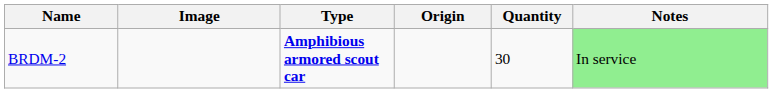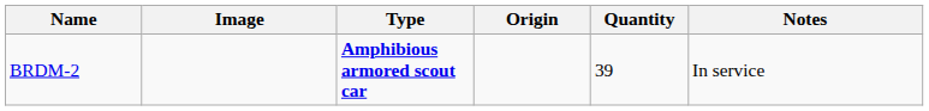BRDM-2 | Quantity: 30 -> 39
BRDM-2 | Notes: lightgreen background -> no background
